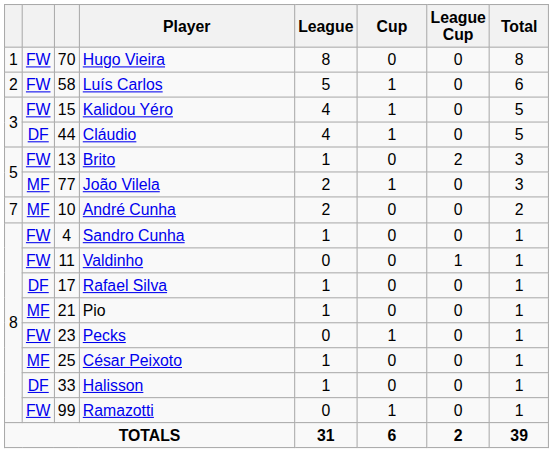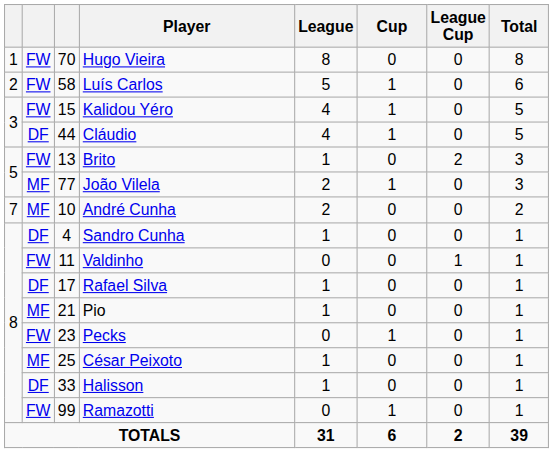Sandro Cunha | column 2: FW -> DF
